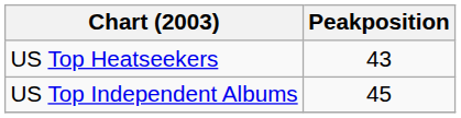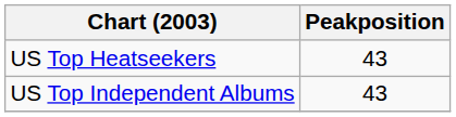US Top Independent Albums | Peakposition: 45 -> 43
